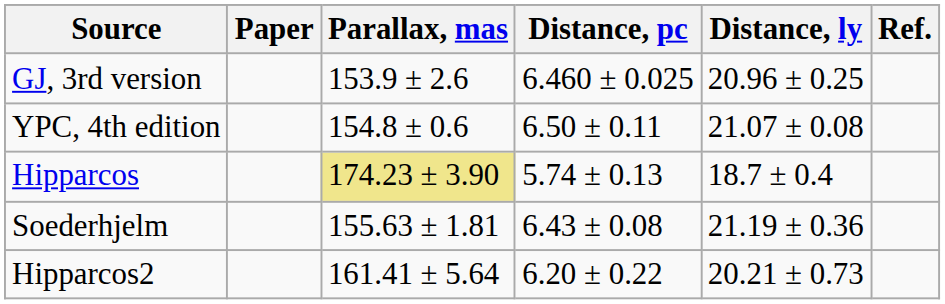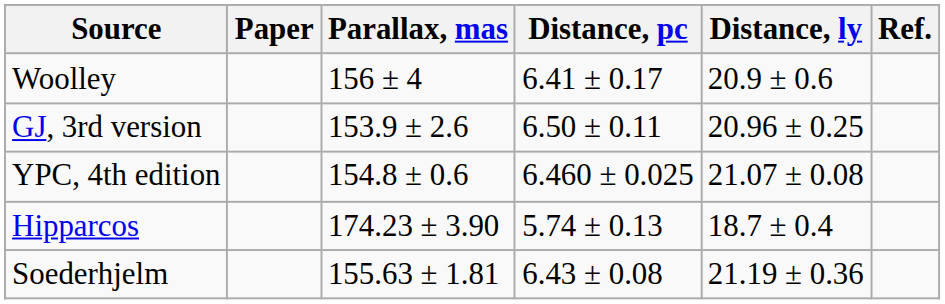+ row: Woolley | 156 ± 4 | 6.41 ± 0.17 | 20.9 ± 0.6
GJ, 3rd version | Distance, pc: 6.460 ± 0.025 -> 6.50 ± 0.11
YPC, 4th edition | Distance, pc: 6.50 ± 0.11 -> 6.460 ± 0.025
Hipparcos | Parallax, mas: khaki background -> no background
- row: Hipparcos2 | 161.41 ± 5.64 | 6.20 ± 0.22 | 20.21 ± 0.73
